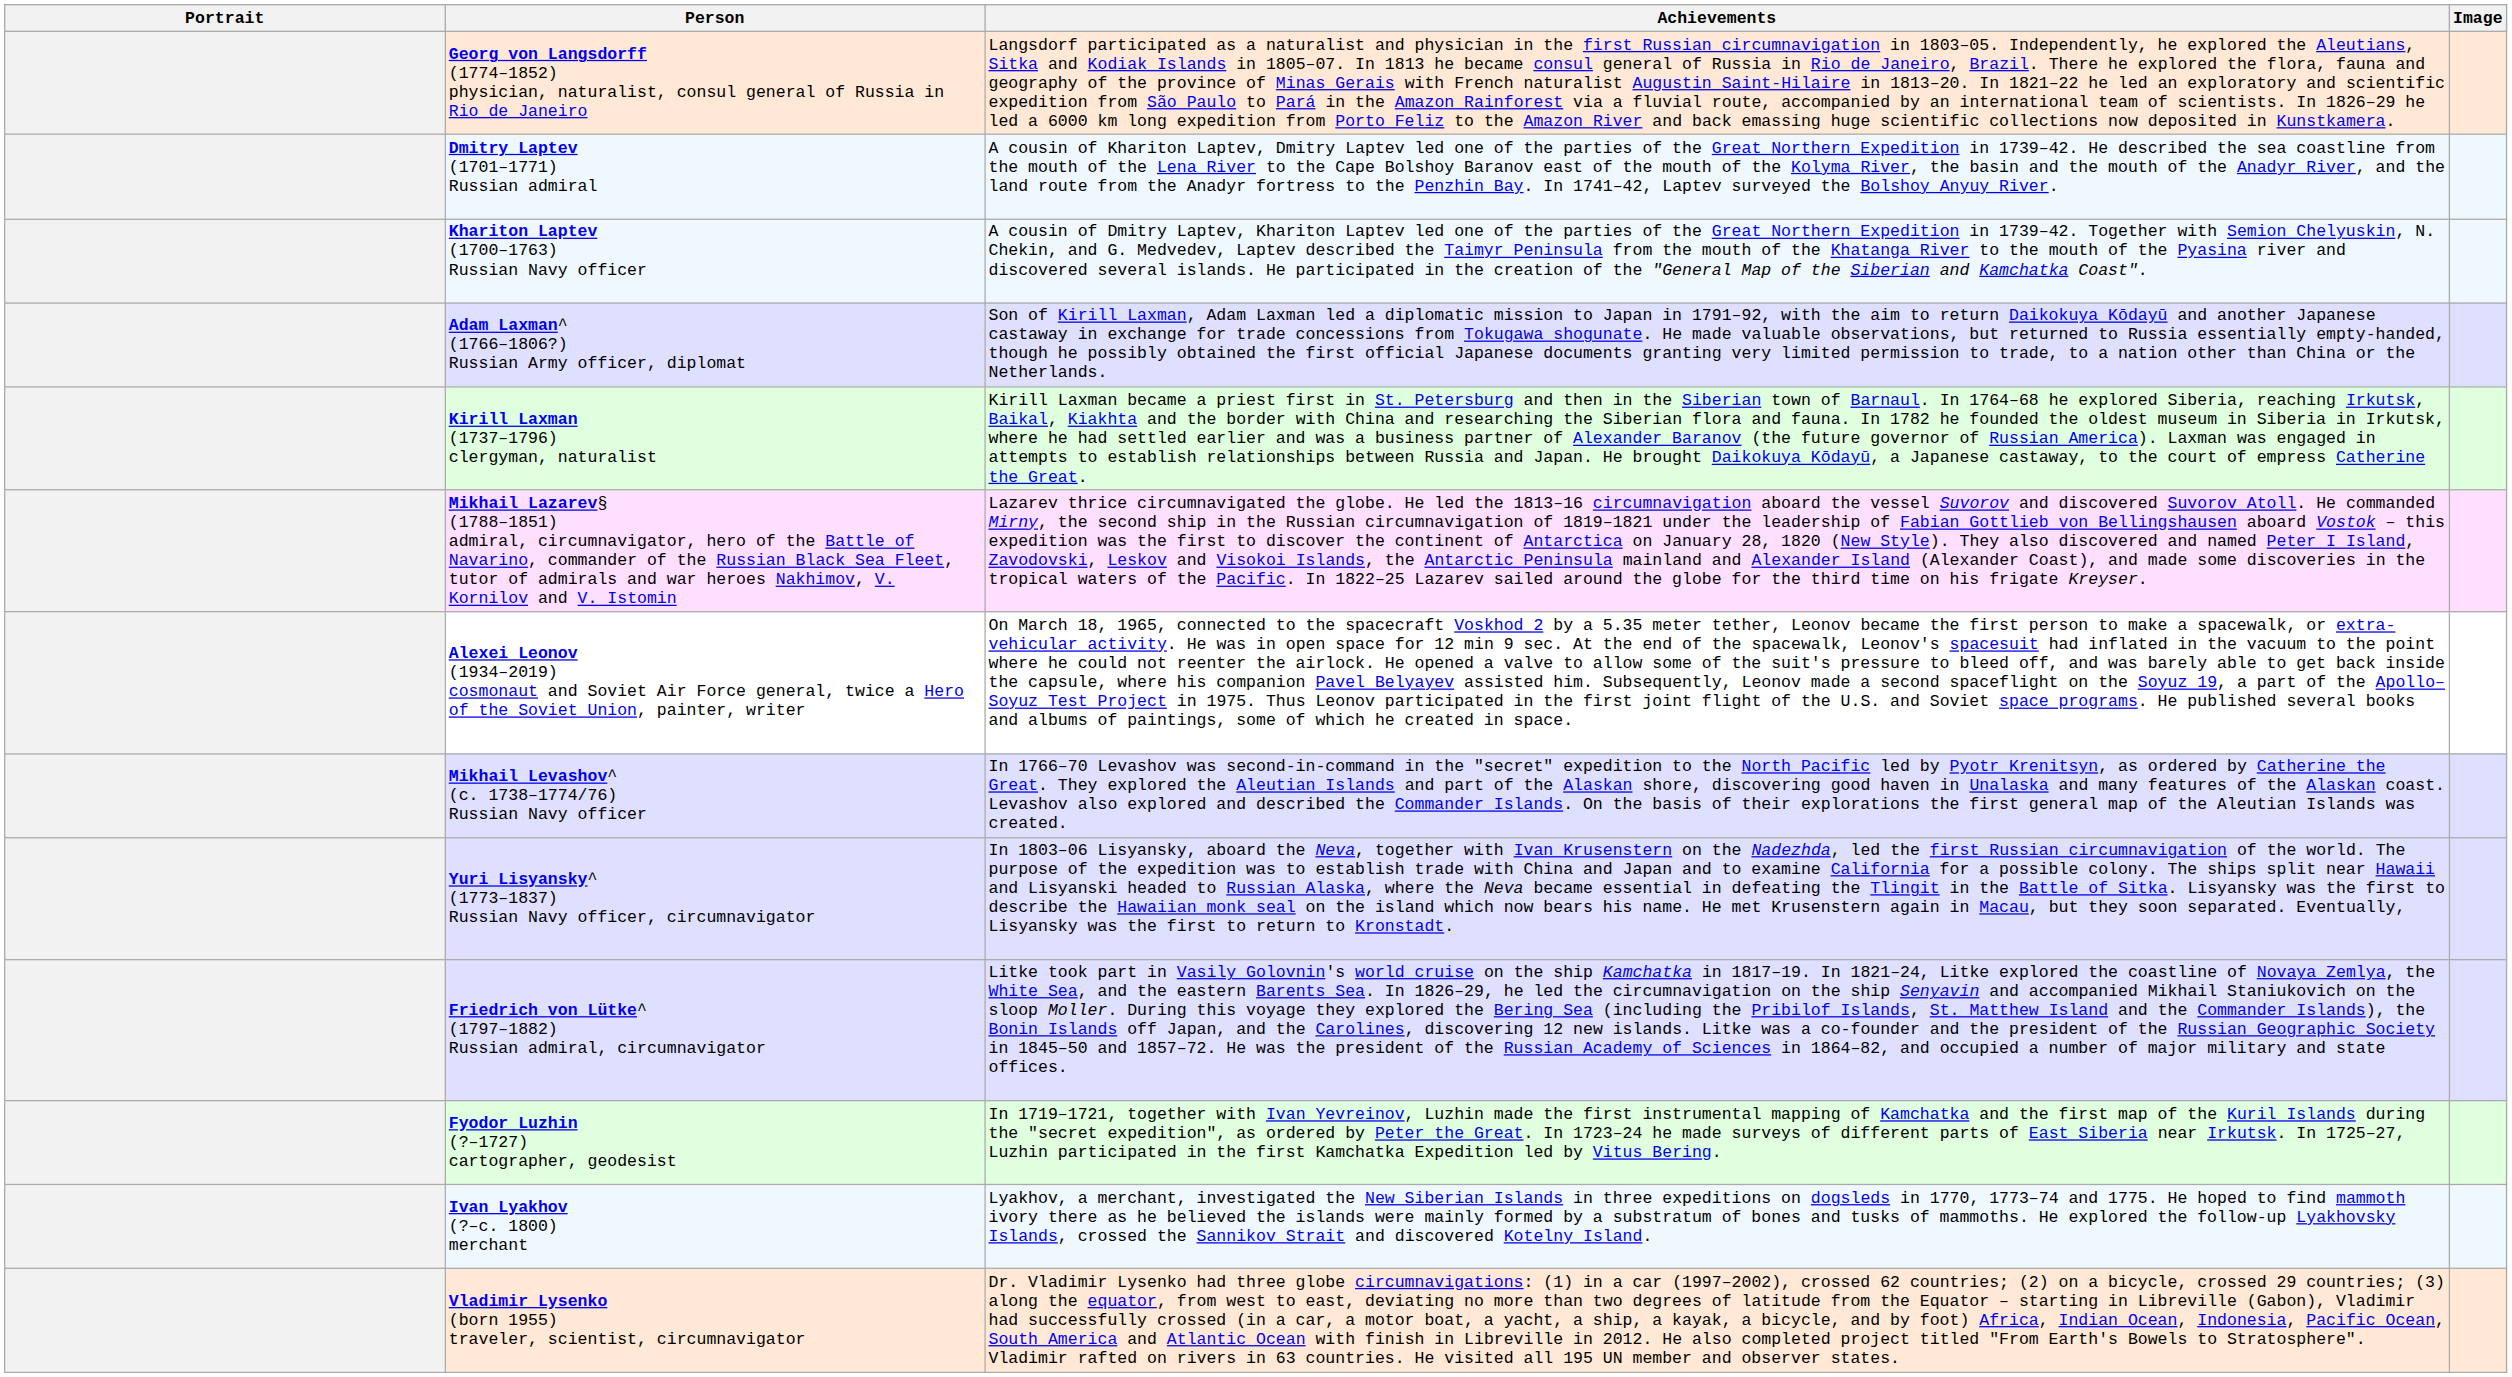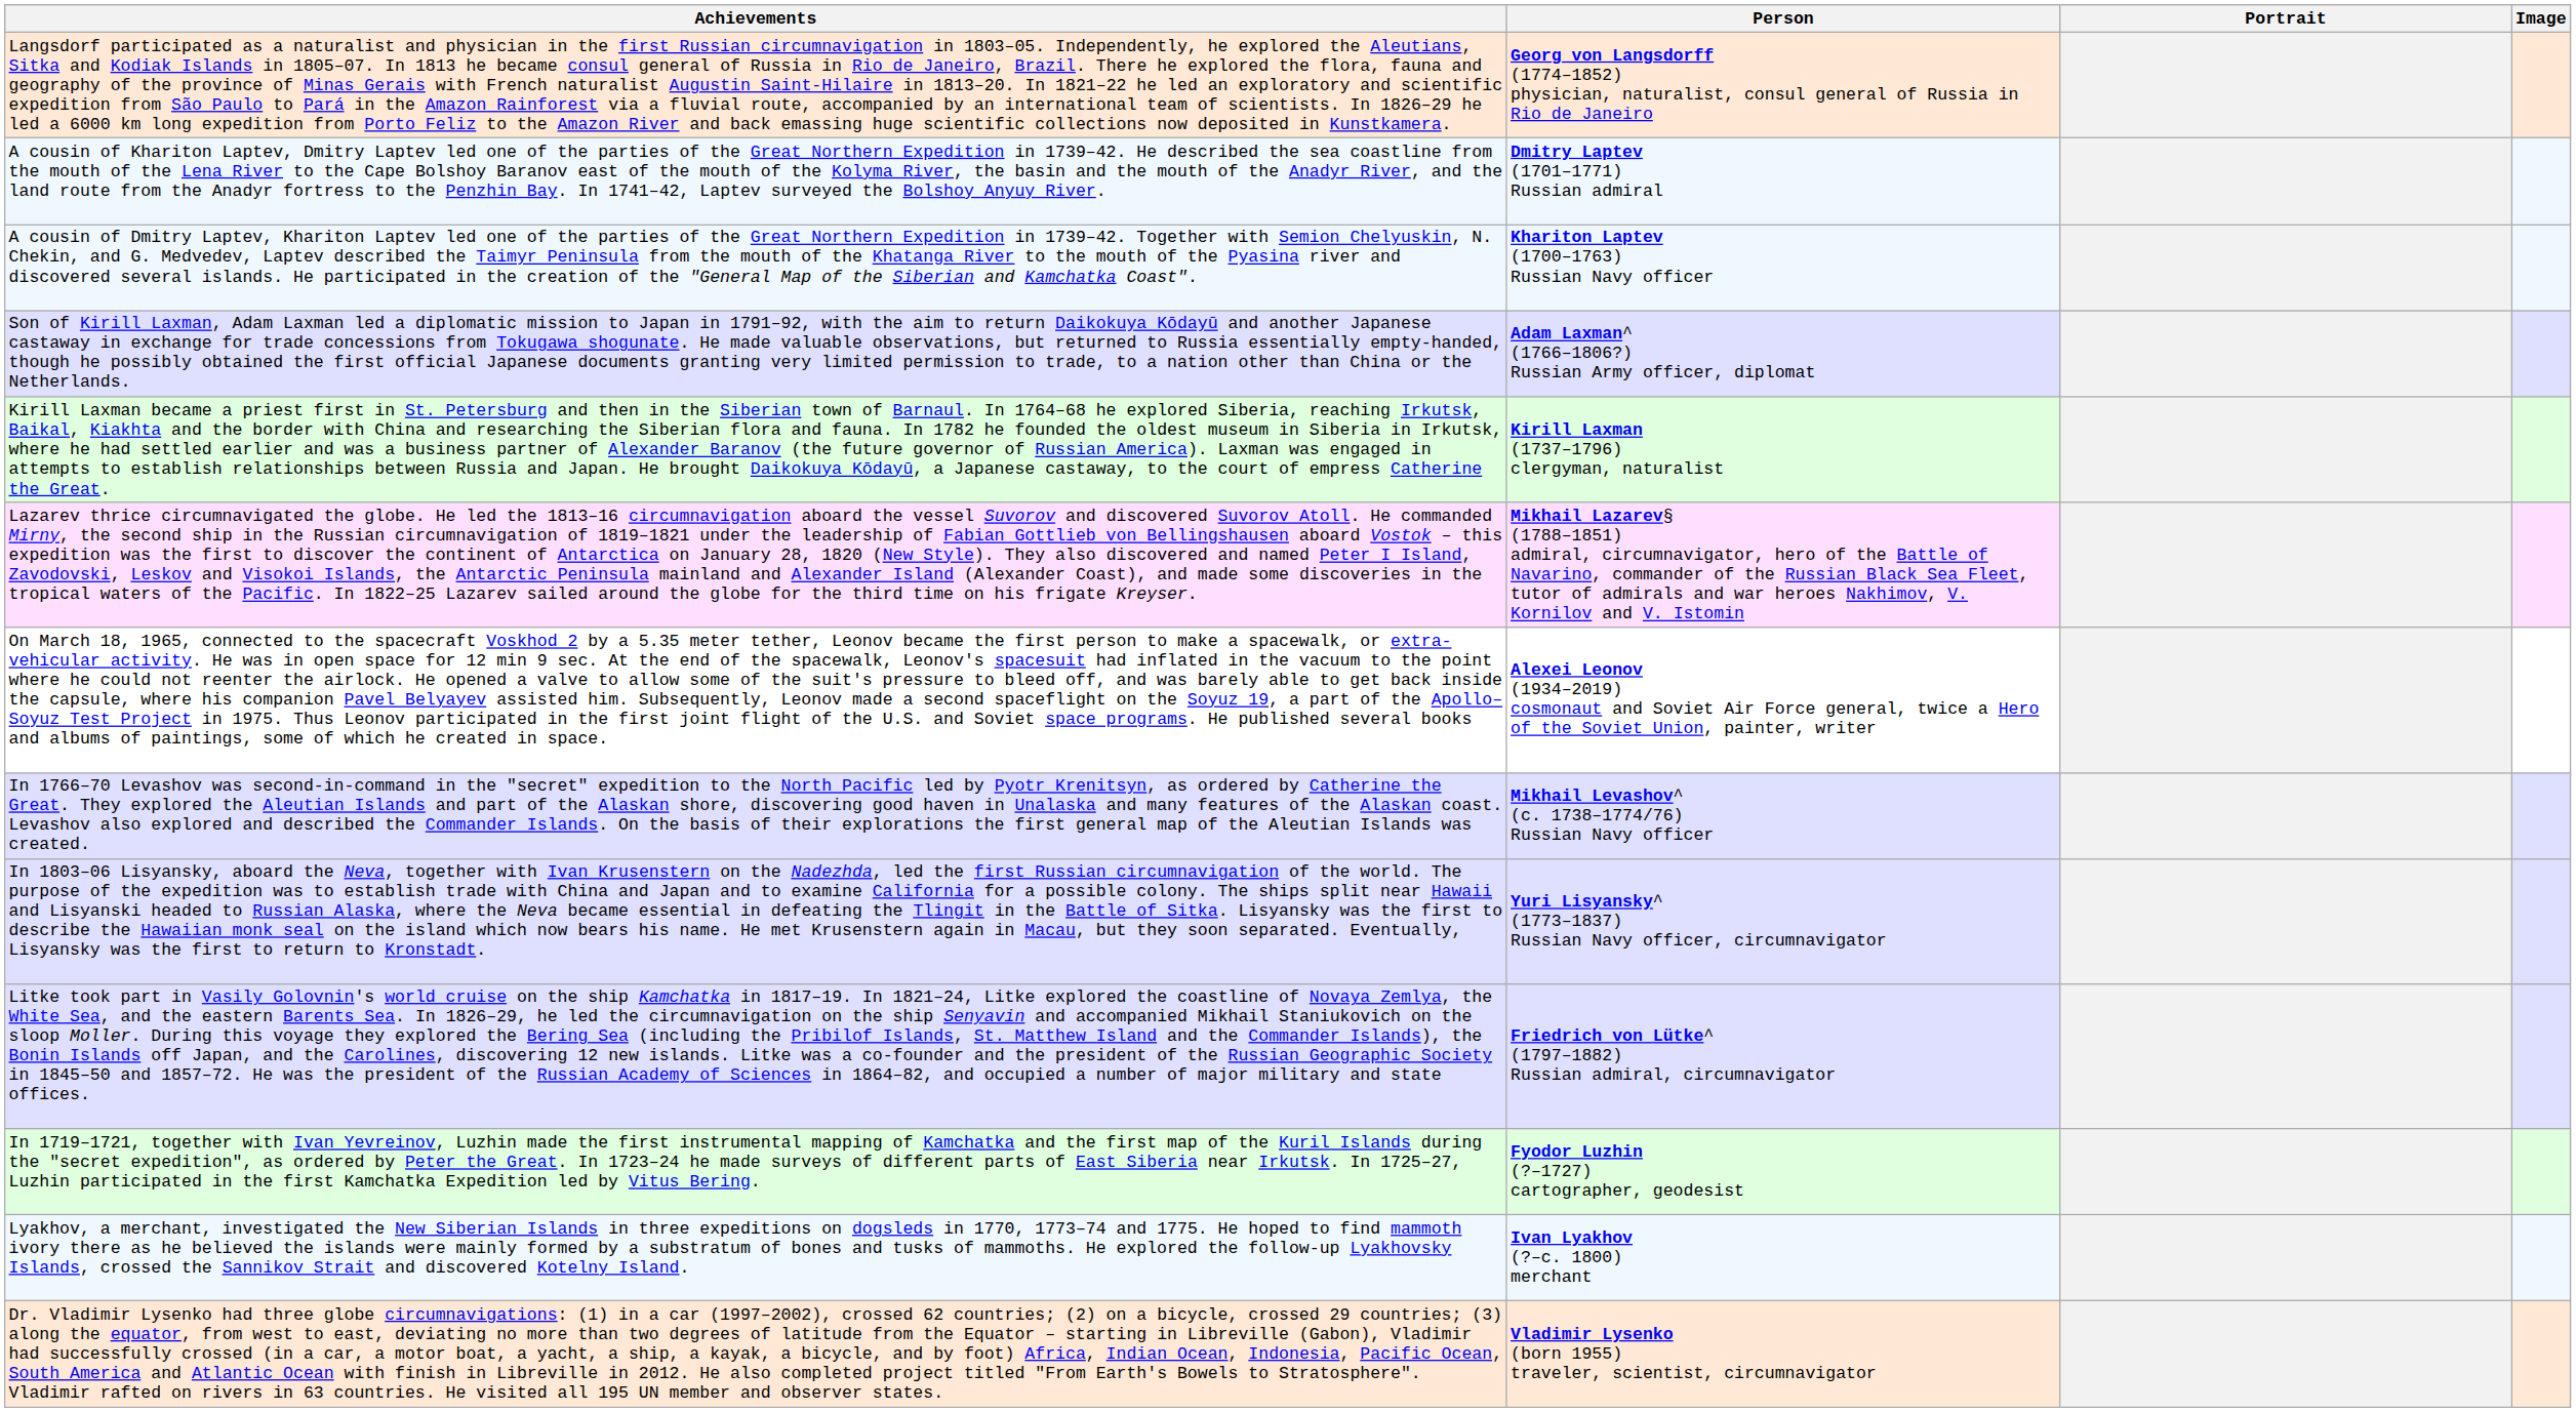columns swapped: Portrait <-> Achievements
